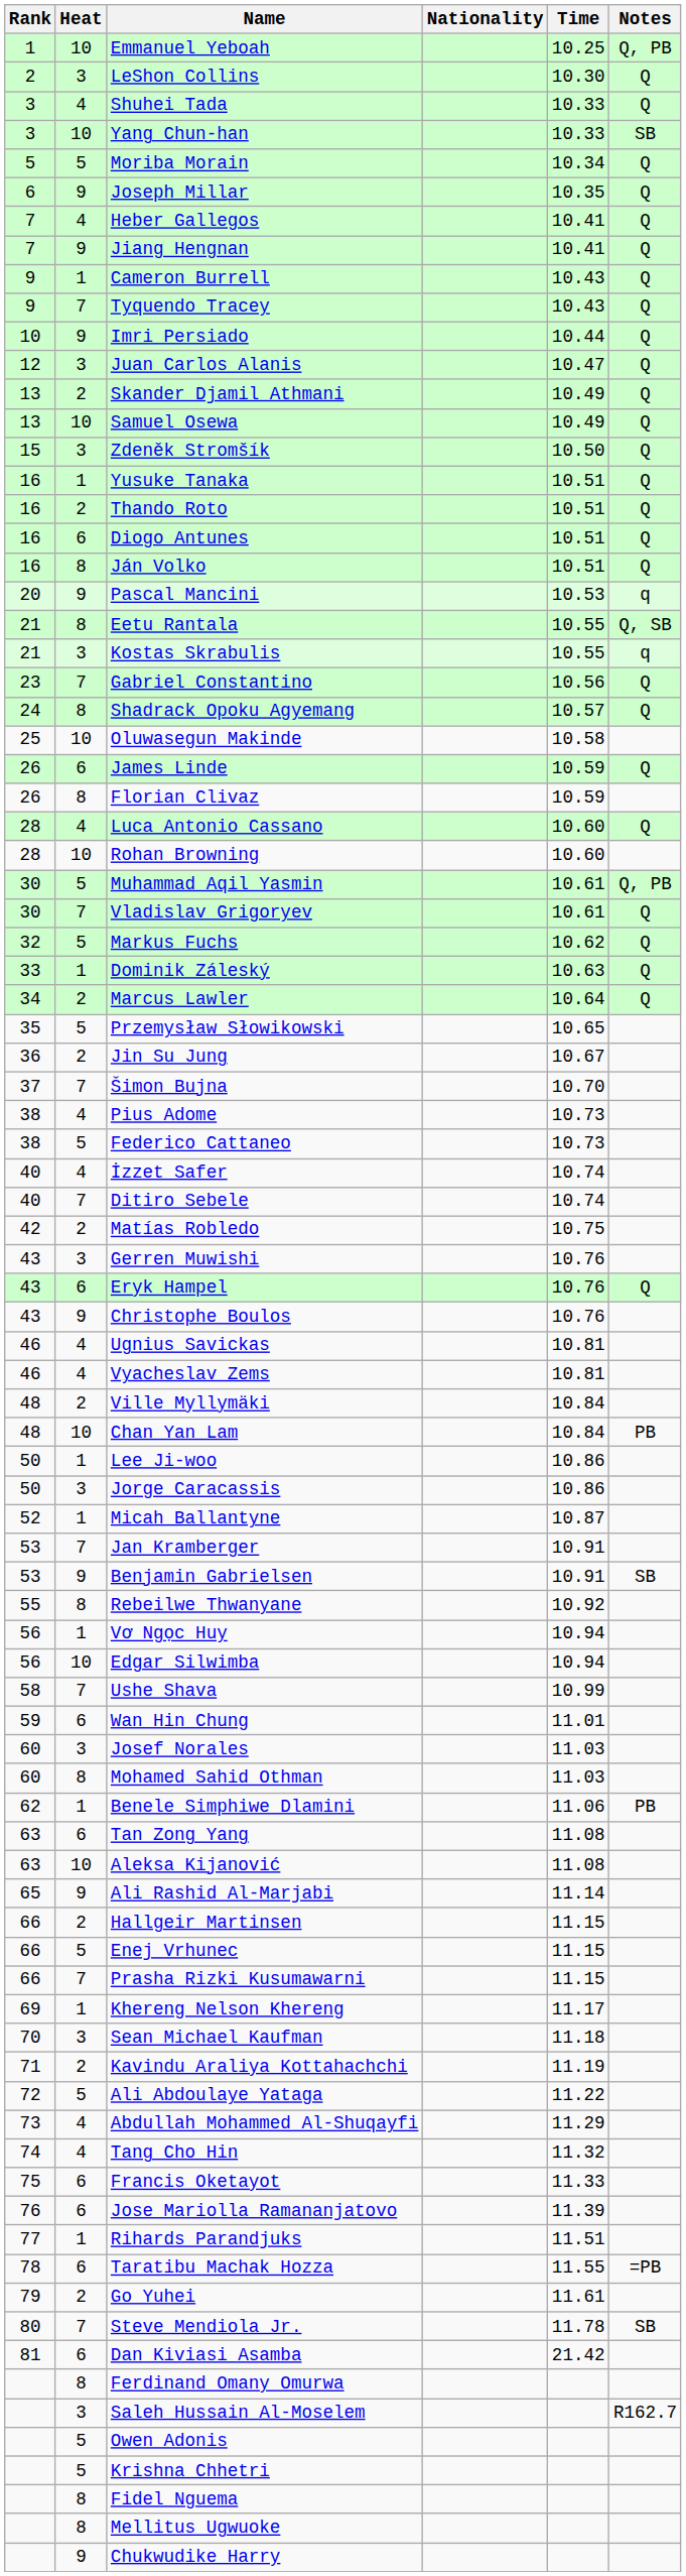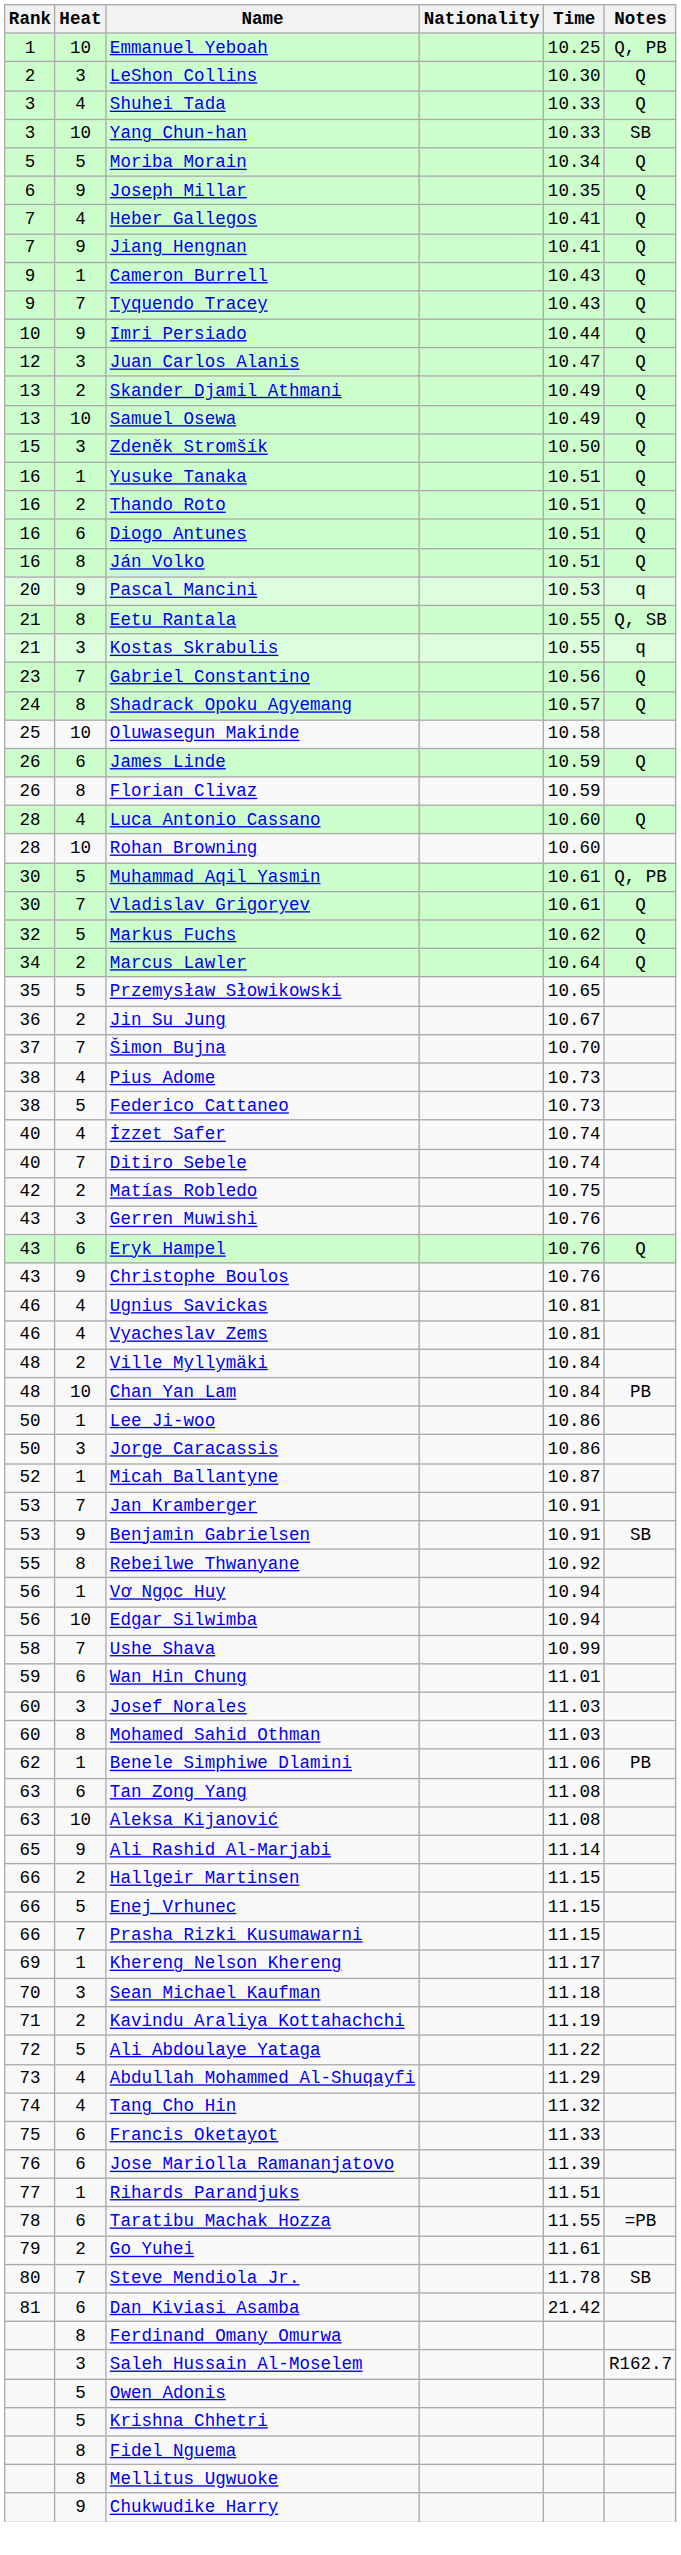- row: 33 | 1 | Dominik Záleský | 10.63 | Q
